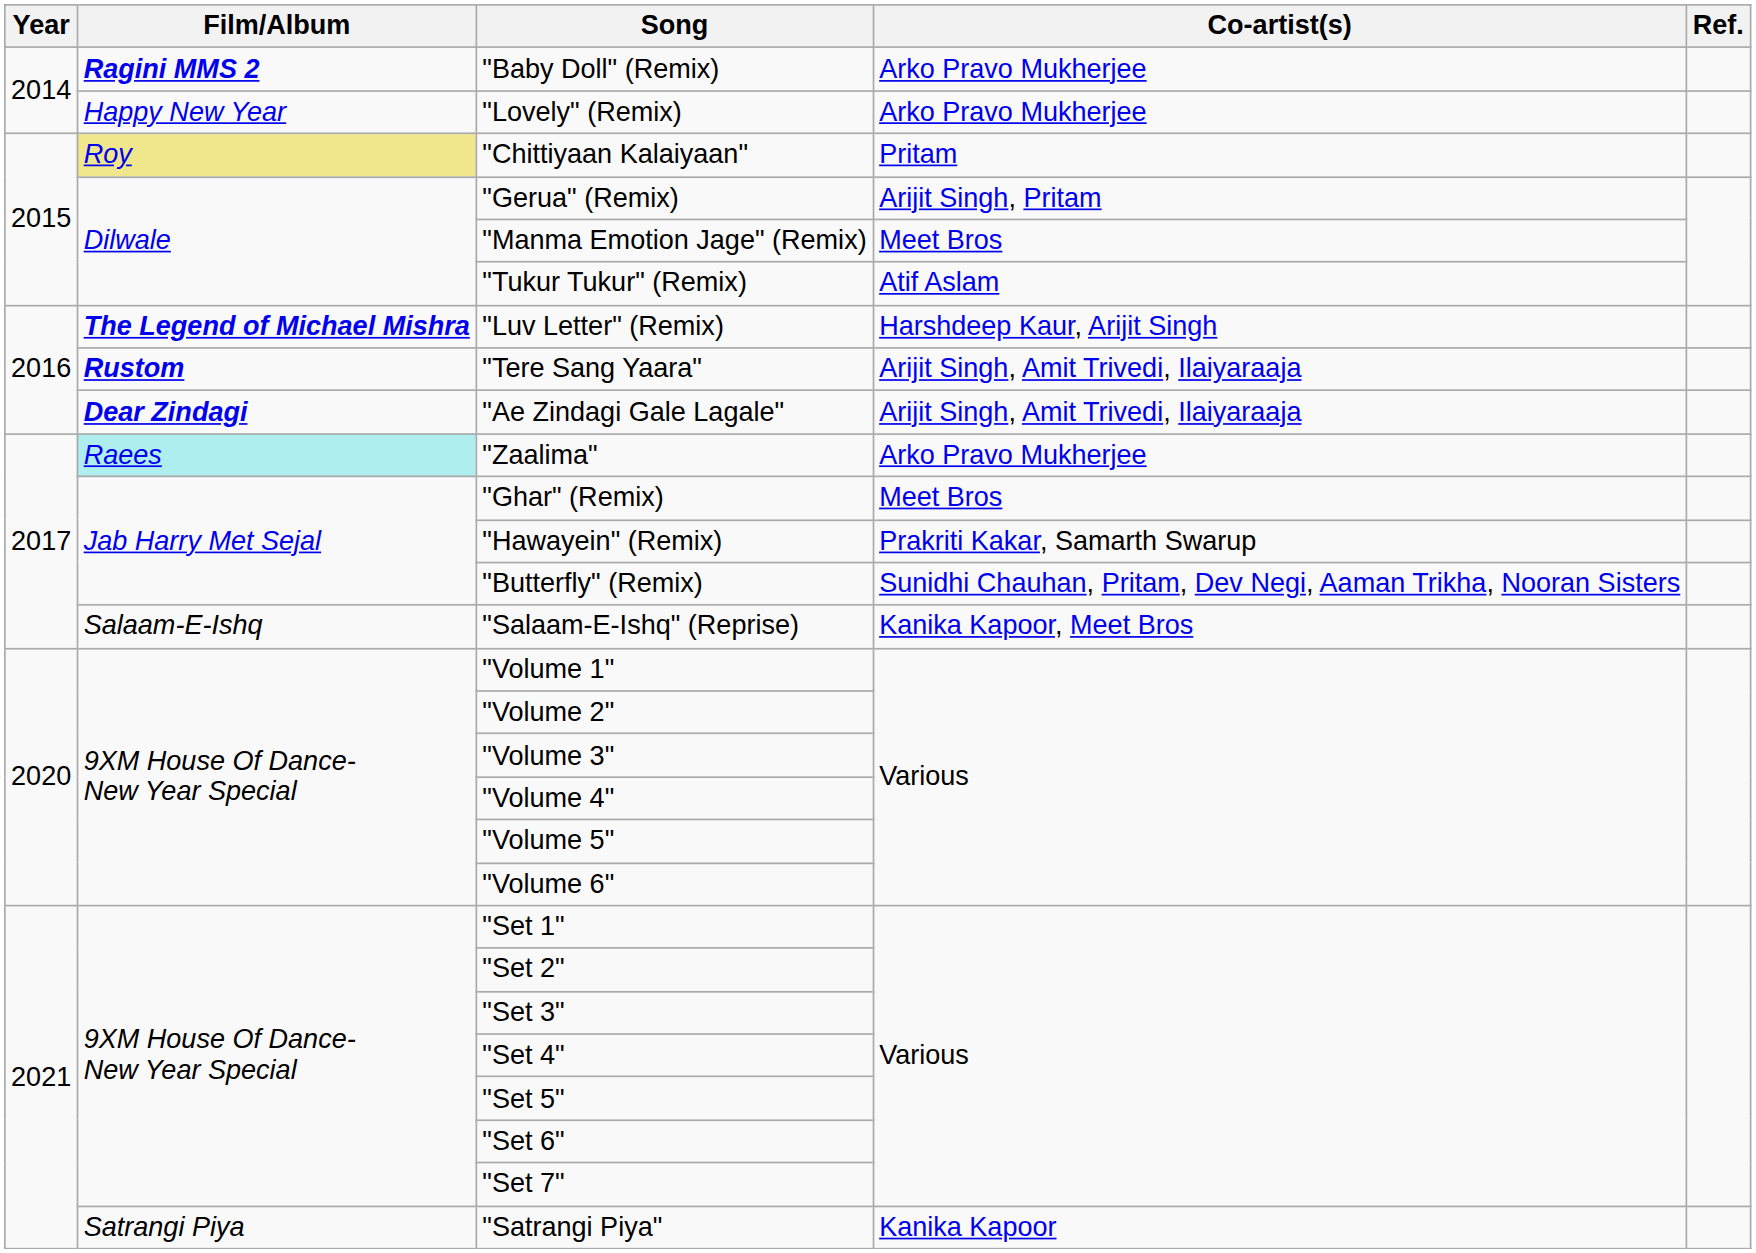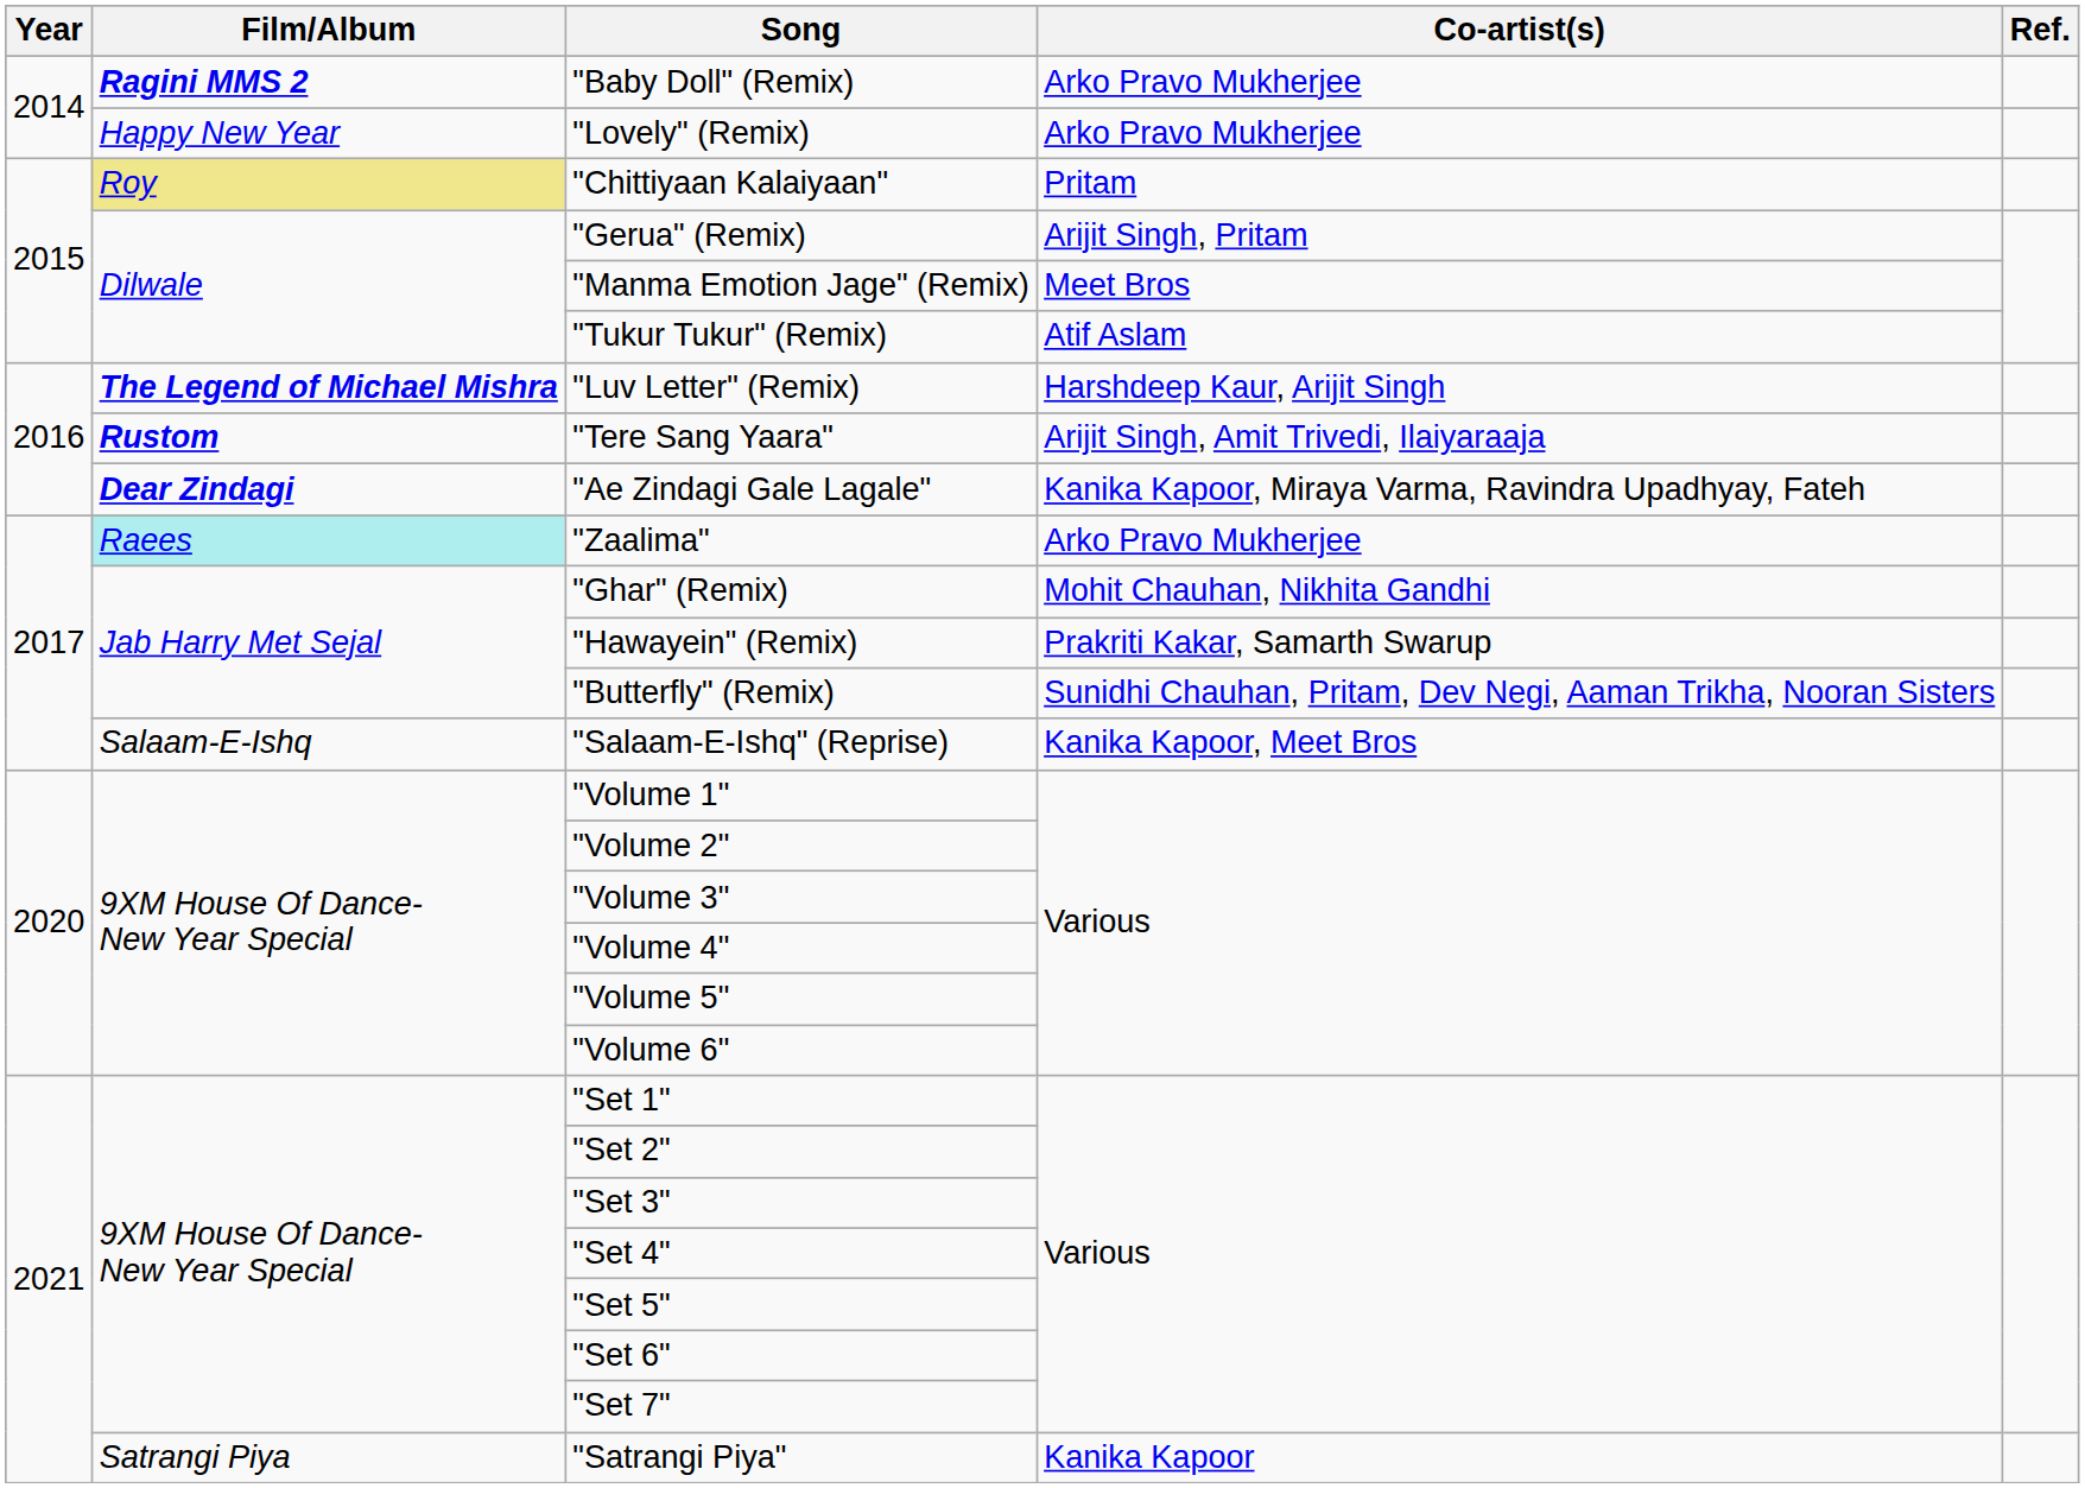"Ae Zindagi Gale Lagale" | Co-artist(s): Arijit Singh, Amit Trivedi, Ilaiyaraaja -> Kanika Kapoor, Miraya Varma, Ravindra Upadhyay, Fateh
"Ghar" (Remix) | Co-artist(s): Meet Bros -> Mohit Chauhan, Nikhita Gandhi
